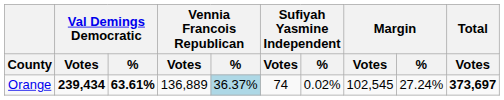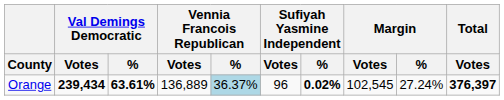Orange | Sufiyah Yasmine Independent / Votes: 74 -> 96
Orange | Sufiyah Yasmine Independent / %: normal -> bold
Orange | Total / Votes: 373,697 -> 376,397
